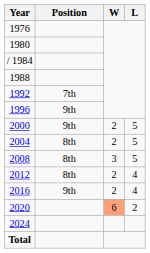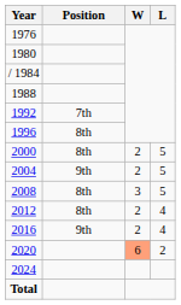1996 | Position: 9th -> 8th
2000 | Position: 9th -> 8th
2004 | Position: 8th -> 9th
